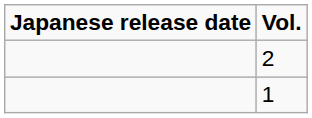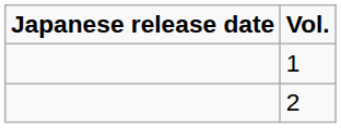rows swapped: 1 <-> 2
